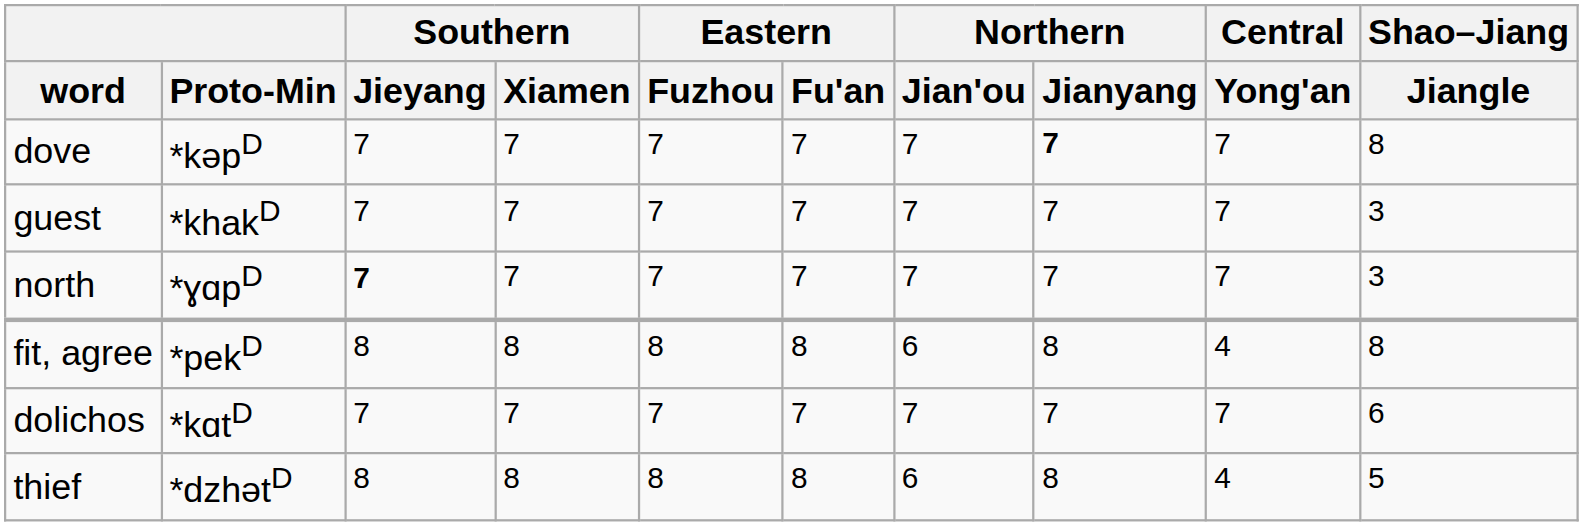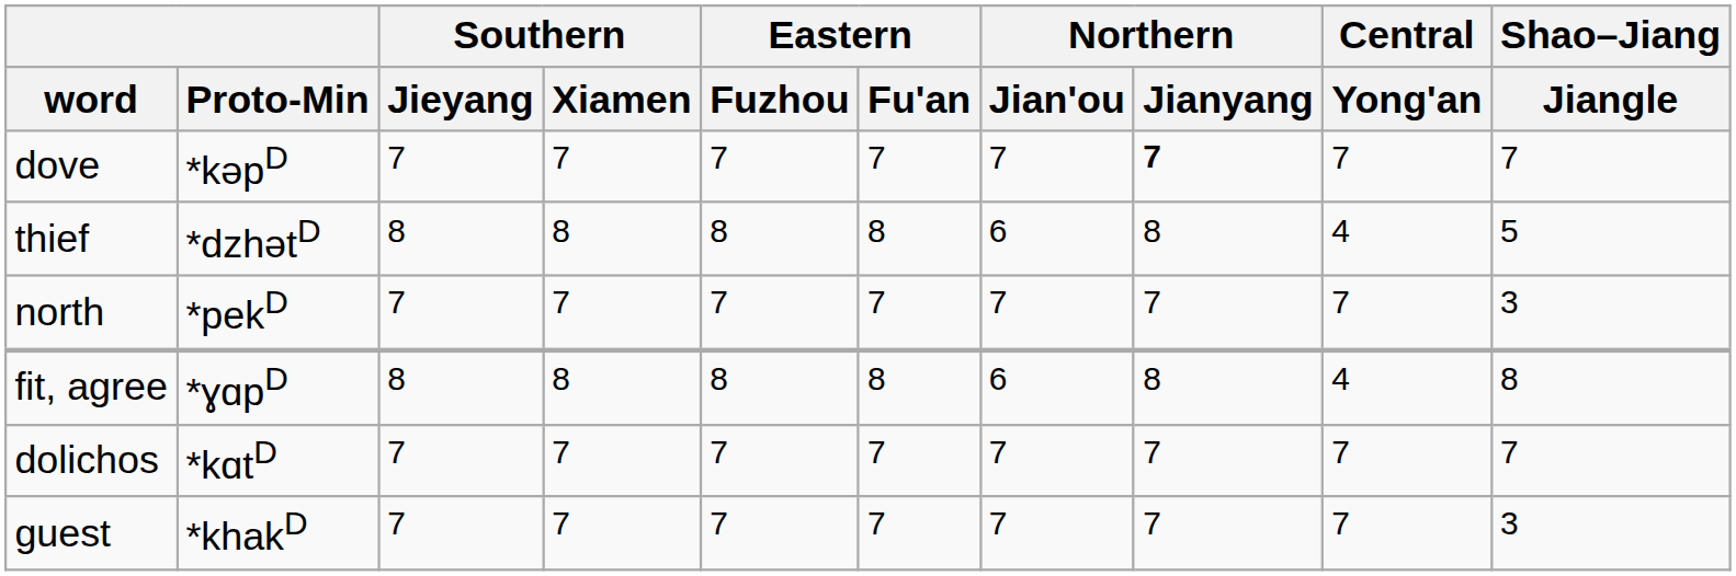dove | Shao–Jiang / Jiangle: 8 -> 7
rows swapped: thief <-> guest
north | Proto-Min: *ɣɑpD -> *pekD
north | Southern / Jieyang: bold -> normal
fit, agree | Proto-Min: *pekD -> *ɣɑpD
dolichos | Shao–Jiang / Jiangle: 6 -> 7
